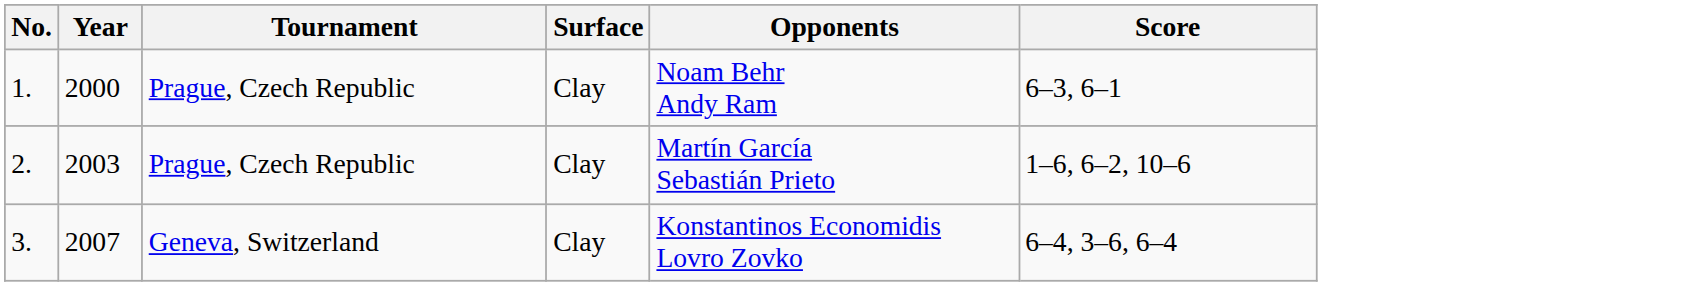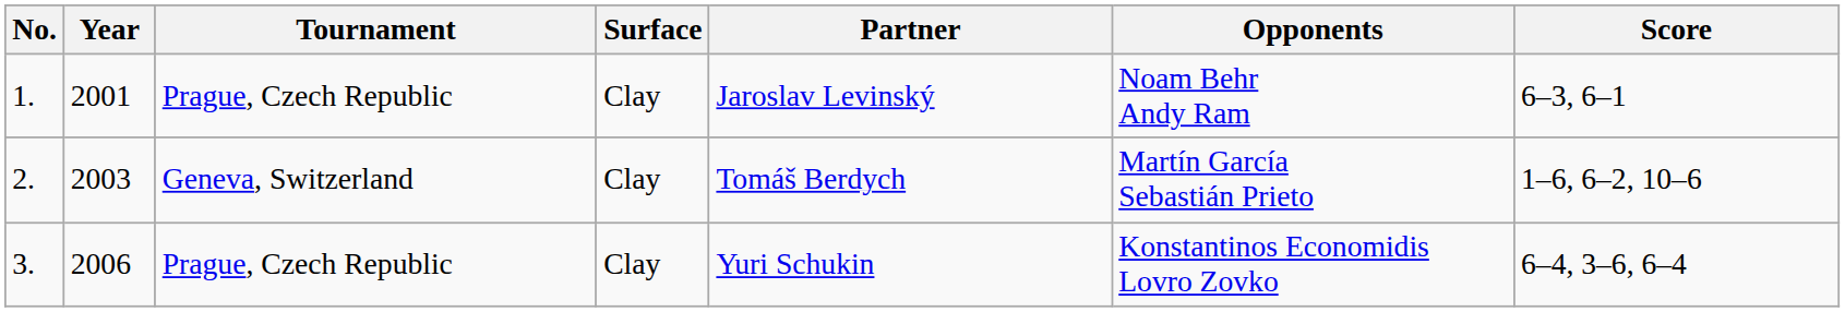+ column: Partner | Jaroslav Levinský | Tomáš Berdych | Yuri Schukin
1. | Year: 2000 -> 2001
2. | Tournament: Prague, Czech Republic -> Geneva, Switzerland
3. | Year: 2007 -> 2006
3. | Tournament: Geneva, Switzerland -> Prague, Czech Republic
